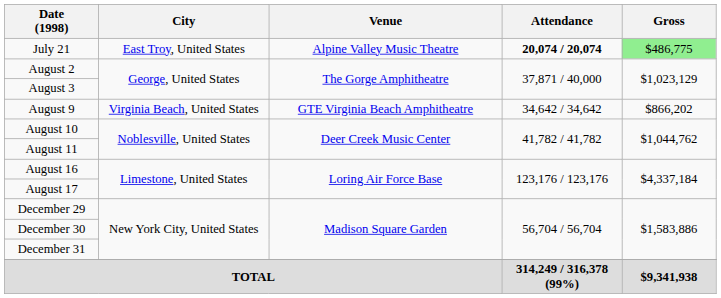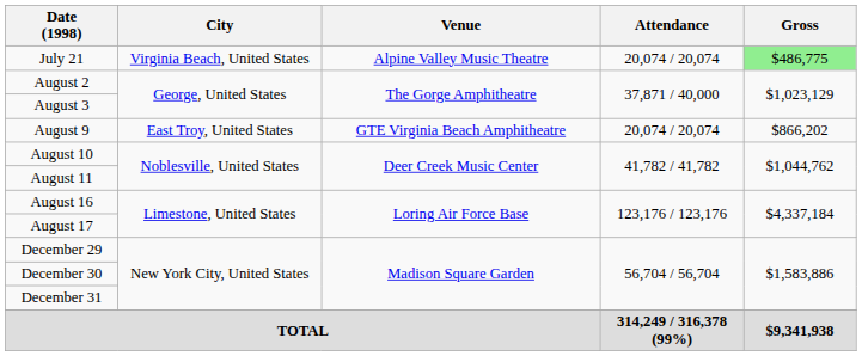July 21 | City: East Troy, United States -> Virginia Beach, United States
July 21 | Attendance: bold -> normal
August 9 | City: Virginia Beach, United States -> East Troy, United States
August 9 | Attendance: 34,642 / 34,642 -> 20,074 / 20,074
